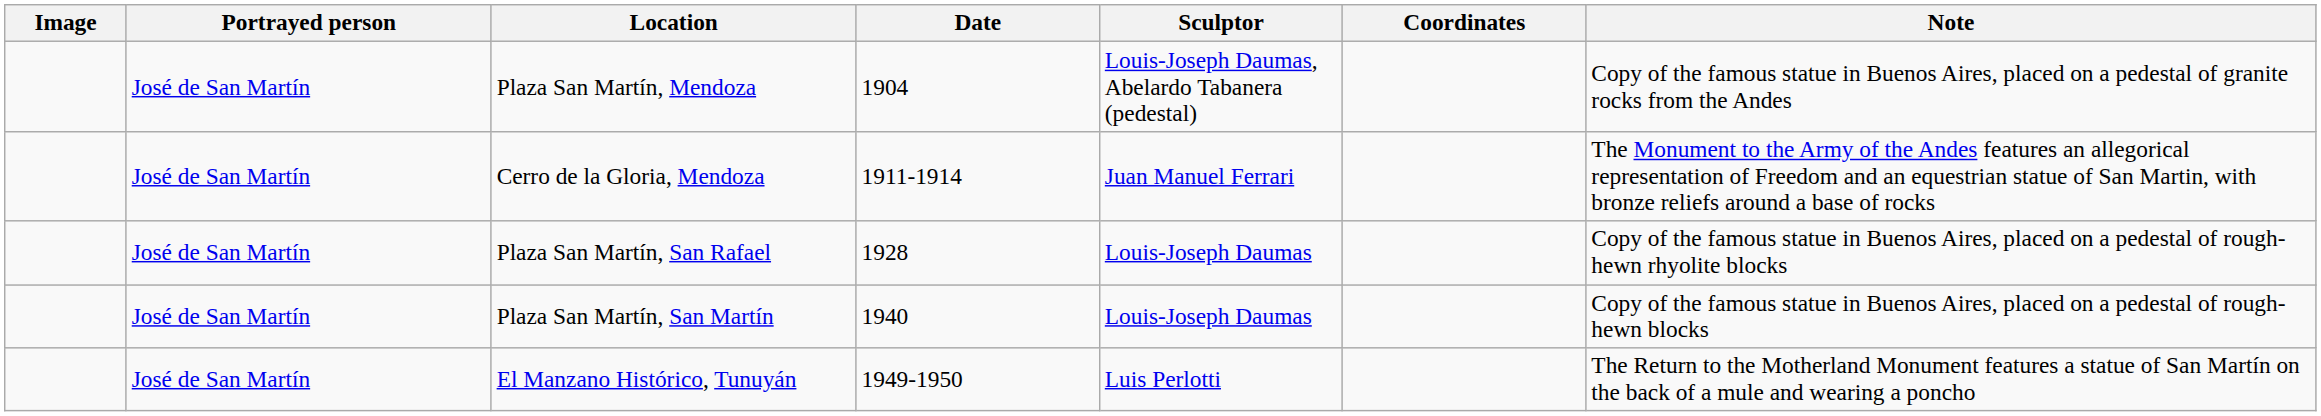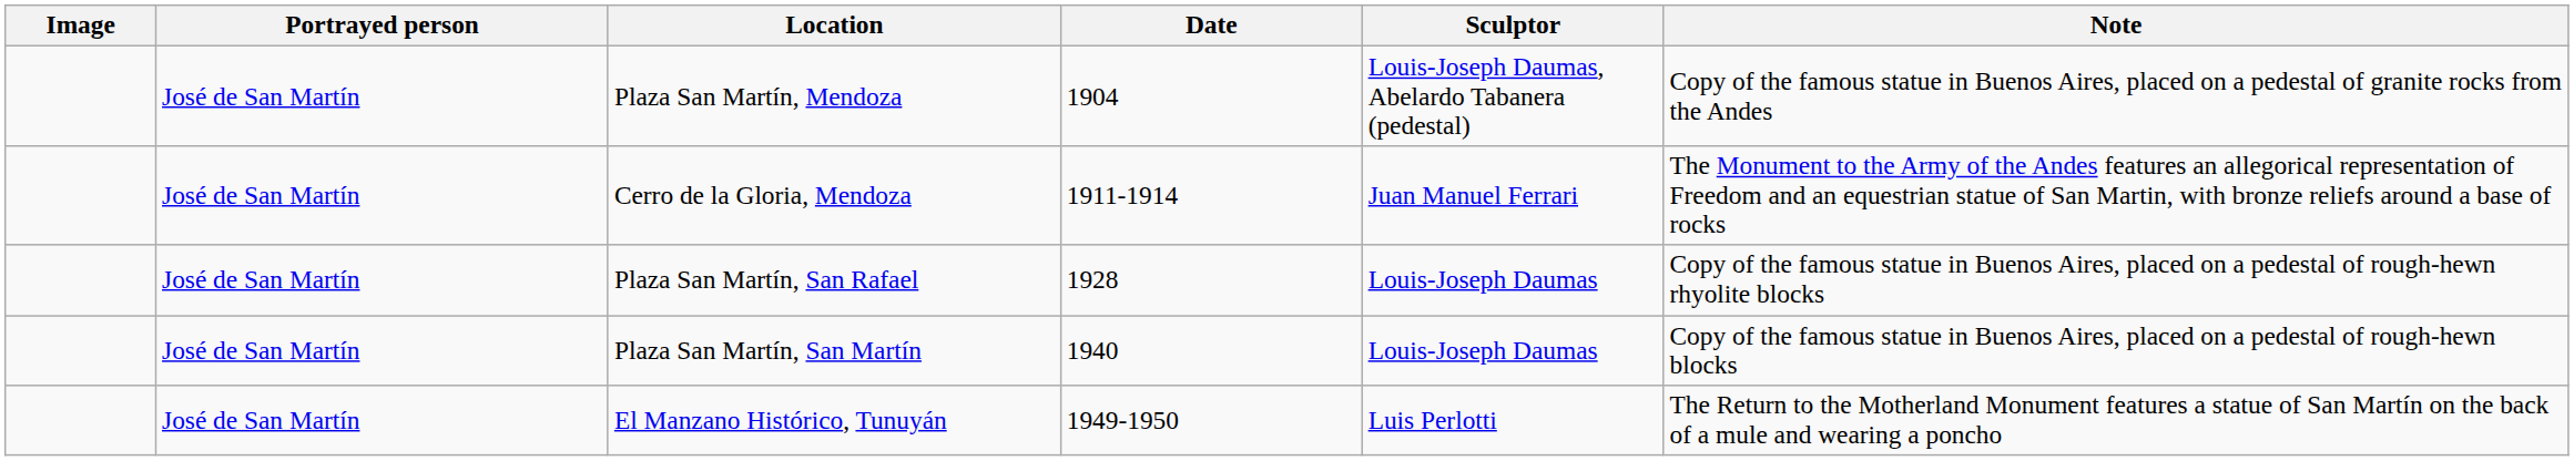- column: Coordinates
